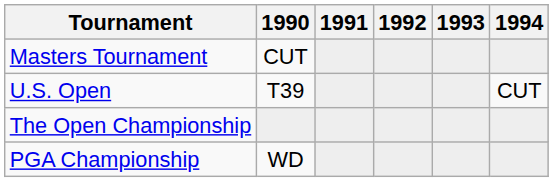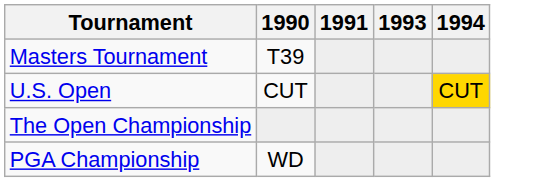- column: 1992
Masters Tournament | 1990: CUT -> T39
U.S. Open | 1990: T39 -> CUT
U.S. Open | 1994: no background -> gold background
